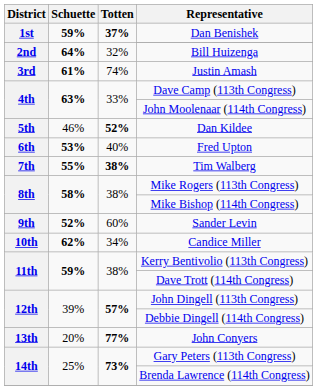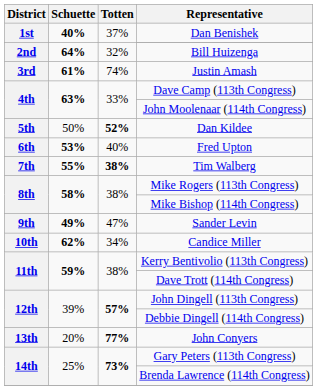Dan Benishek | Schuette: 59% -> 40%
Dan Benishek | Totten: bold -> normal
Dan Kildee | Schuette: 46% -> 50%
Sander Levin | Schuette: 52% -> 49%
Sander Levin | Totten: 60% -> 47%
